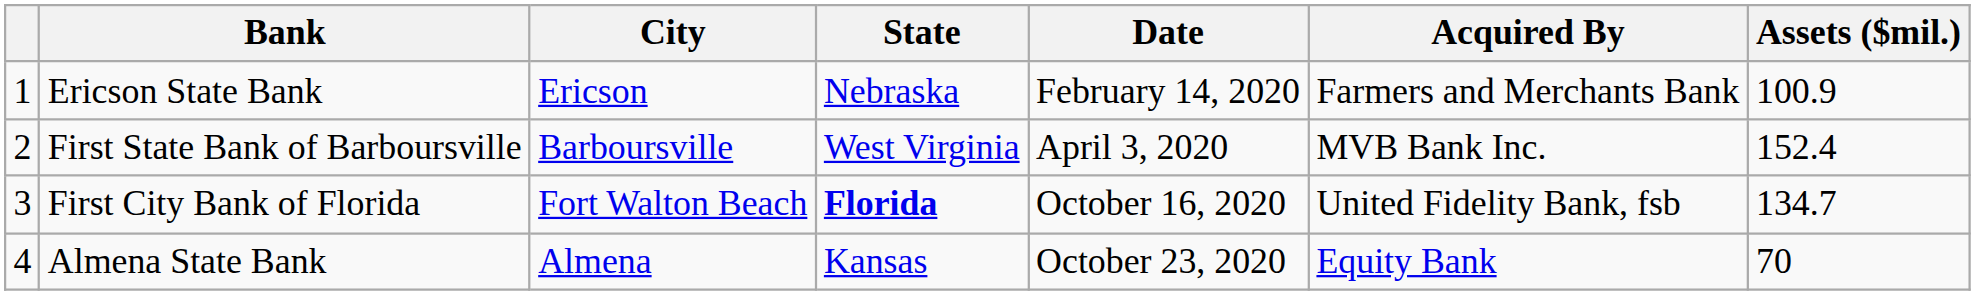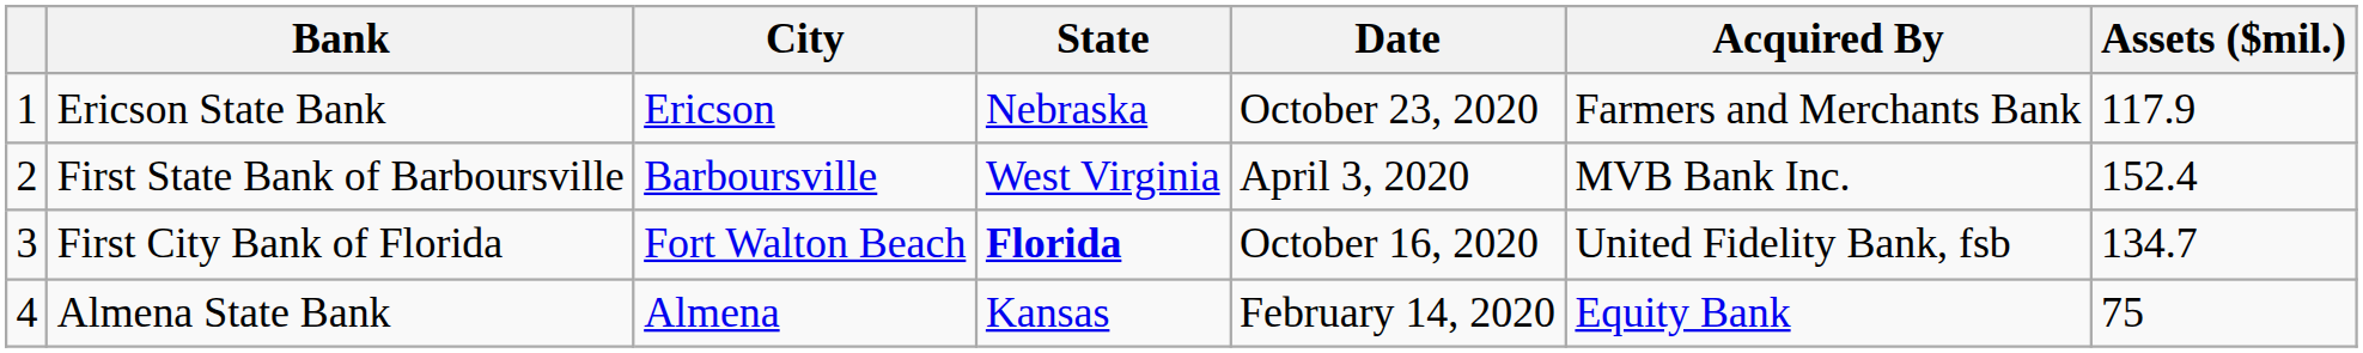Ericson State Bank | Date: February 14, 2020 -> October 23, 2020
Ericson State Bank | Assets ($mil.): 100.9 -> 117.9
Almena State Bank | Date: October 23, 2020 -> February 14, 2020
Almena State Bank | Assets ($mil.): 70 -> 75
